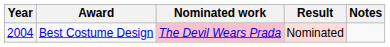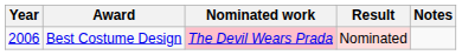Best Costume Design | Year: 2004 -> 2006
